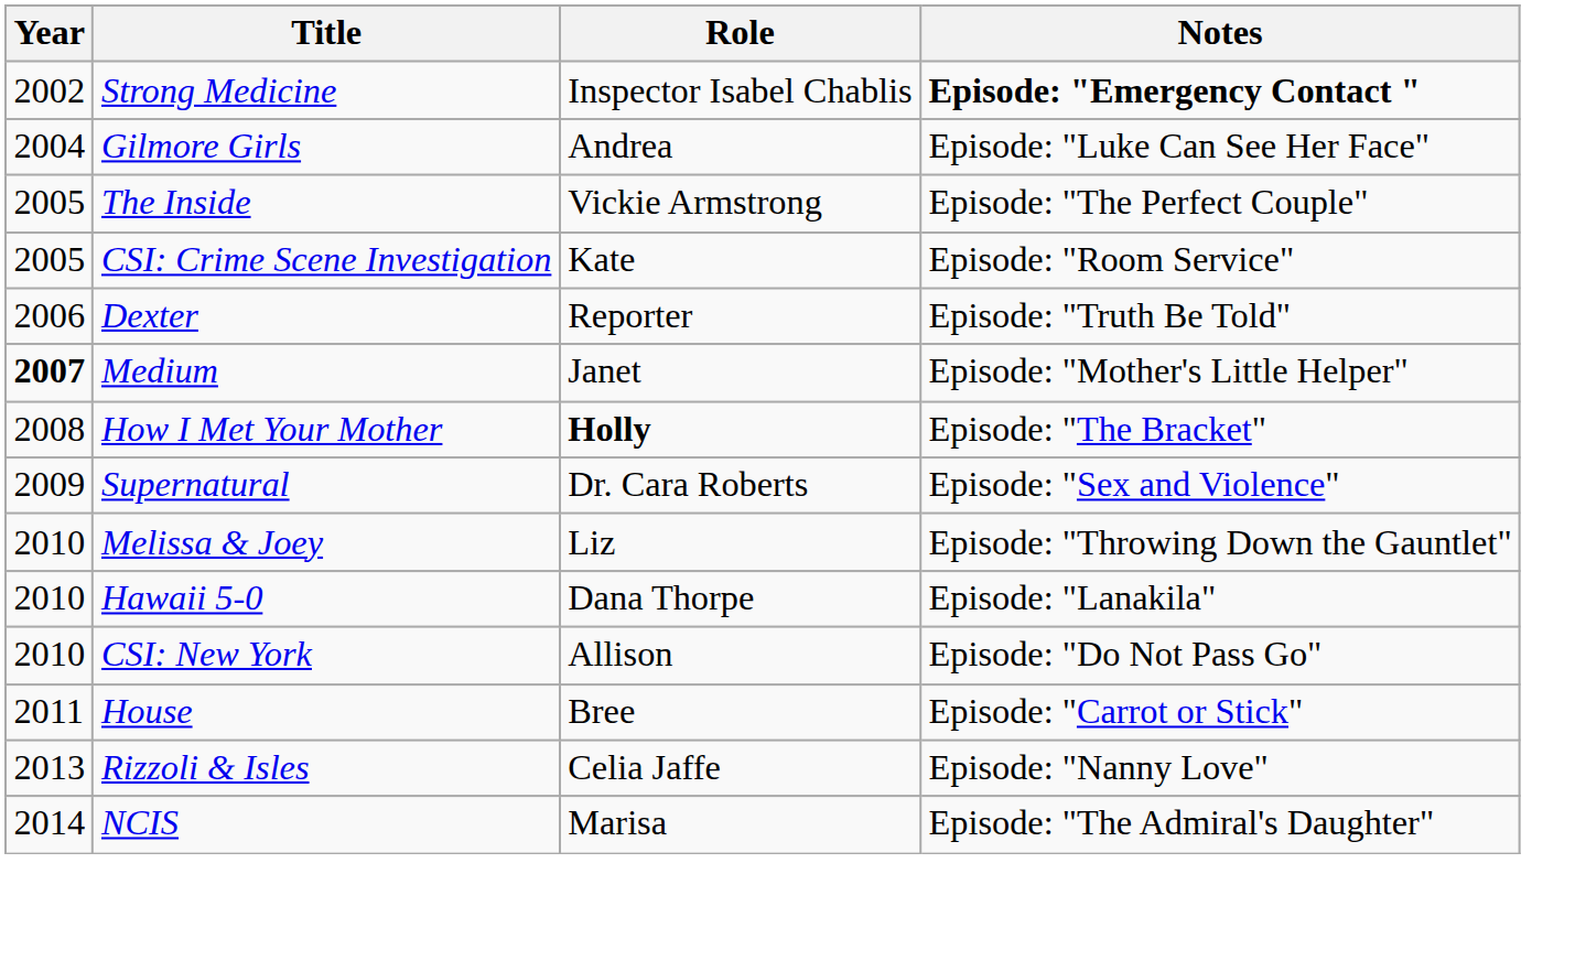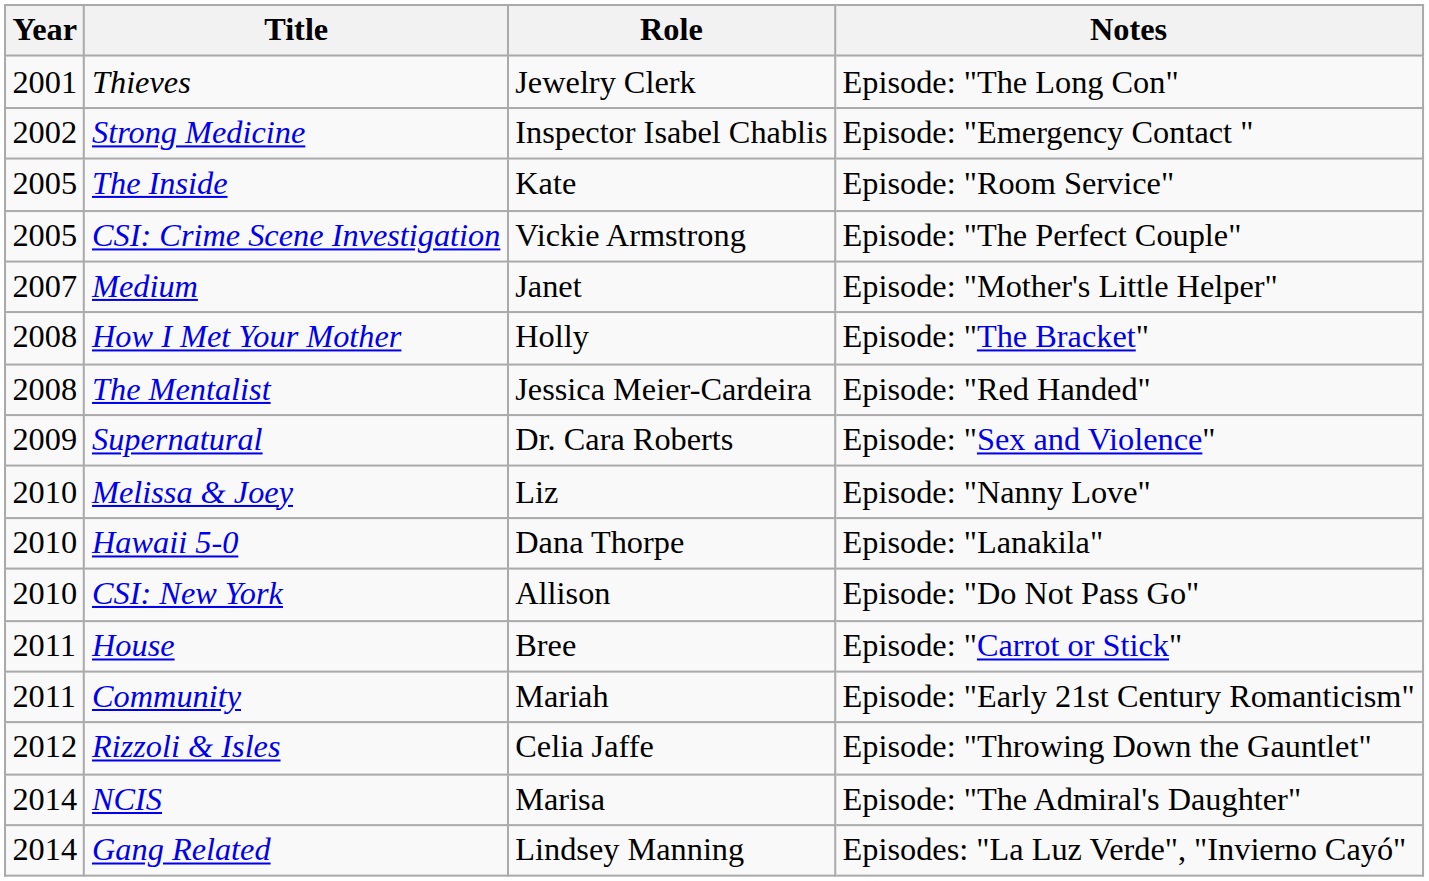+ row: 2001 | Thieves | Jewelry Clerk | Episode: "The Long Con"
Strong Medicine | Notes: bold -> normal
- row: 2004 | Gilmore Girls | Andrea | Episode: "Luke Can See Her Face"
The Inside | Role: Vickie Armstrong -> Kate
The Inside | Notes: Episode: "The Perfect Couple" -> Episode: "Room Service"
CSI: Crime Scene Investigation | Role: Kate -> Vickie Armstrong
CSI: Crime Scene Investigation | Notes: Episode: "Room Service" -> Episode: "The Perfect Couple"
- row: 2006 | Dexter | Reporter | Episode: "Truth Be Told"
Medium | Year: bold -> normal
How I Met Your Mother | Role: bold -> normal
+ row: 2008 | The Mentalist | Jessica Meier-Cardeira | Episode: "Red Handed"
Melissa & Joey | Notes: Episode: "Throwing Down the Gauntlet" -> Episode: "Nanny Love"
+ row: 2011 | Community | Mariah | Episode: "Early 21st Century Romanticism"
Rizzoli & Isles | Year: 2013 -> 2012
Rizzoli & Isles | Notes: Episode: "Nanny Love" -> Episode: "Throwing Down the Gauntlet"
+ row: 2014 | Gang Related | Lindsey Manning | Episodes: "La Luz Verde", "Invierno Cayó"
